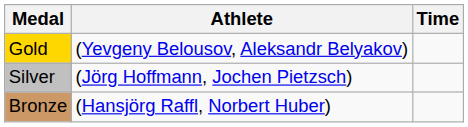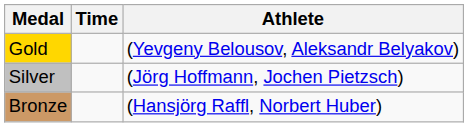columns swapped: Athlete <-> Time
